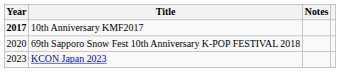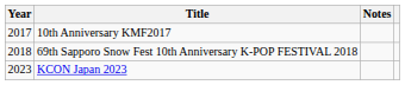10th Anniversary KMF2017 | Year: bold -> normal
69th Sapporo Snow Fest 10th Anniversary K-POP FESTIVAL 2018 | Year: 2020 -> 2018
